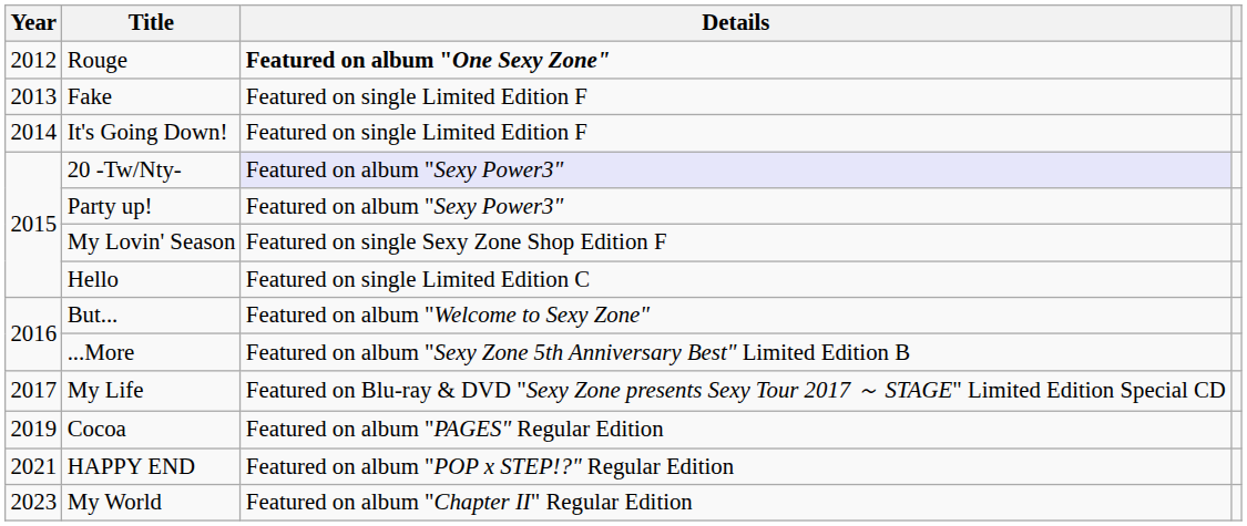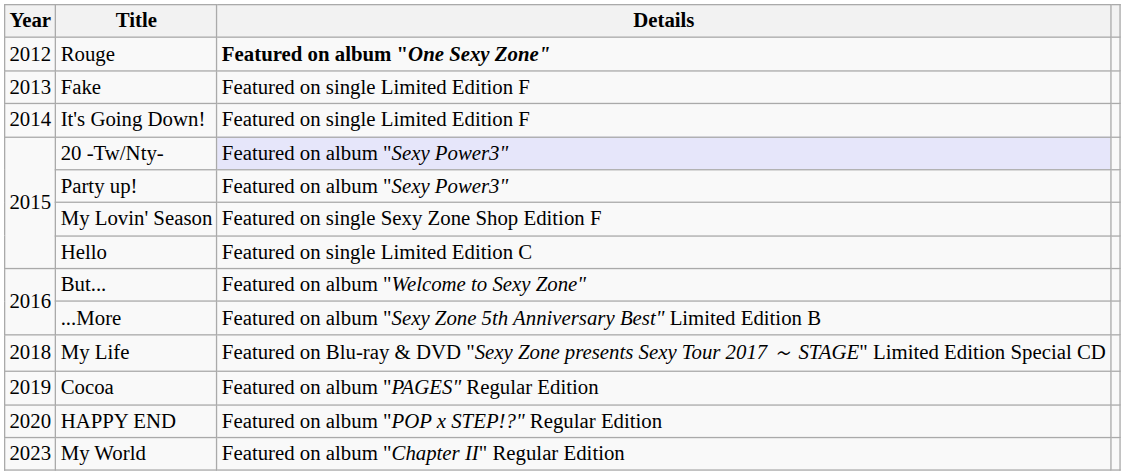My Life | Year: 2017 -> 2018
HAPPY END | Year: 2021 -> 2020
